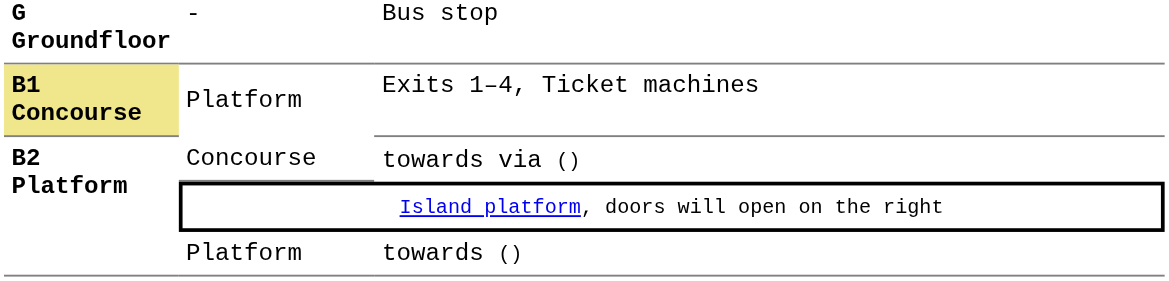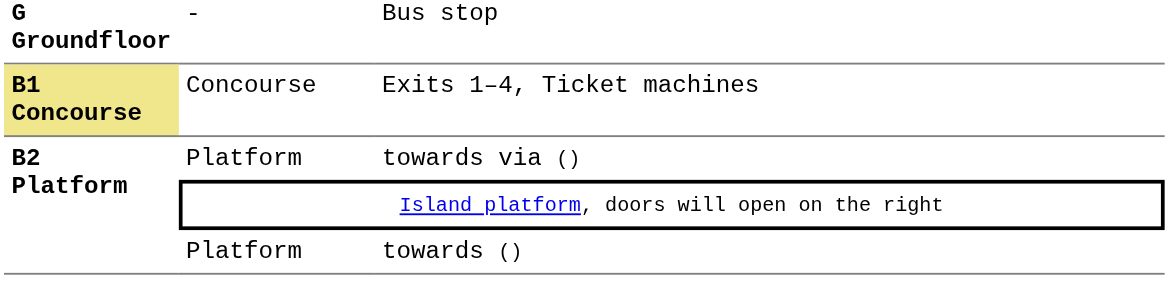Exits 1–4, Ticket machines | column 2: Platform -> Concourse
towards via () | column 2: Concourse -> Platform
